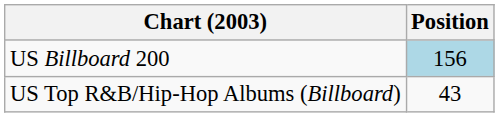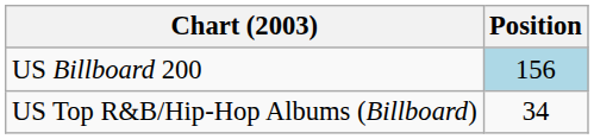US Top R&B/Hip-Hop Albums (Billboard) | Position: 43 -> 34
